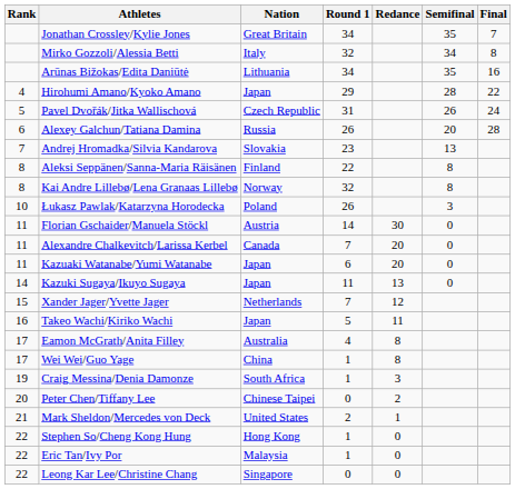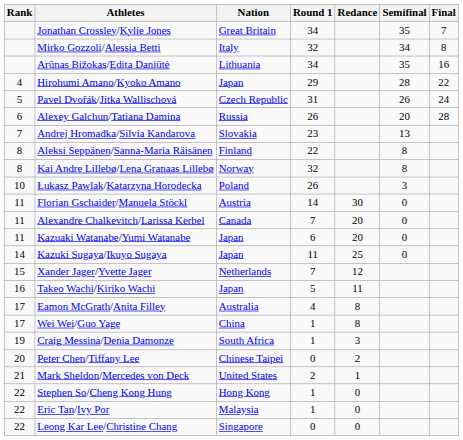Kazuki Sugaya/Ikuyo Sugaya | Redance: 13 -> 25
